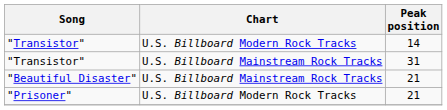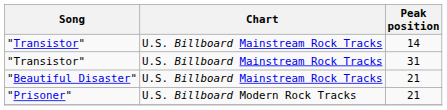"Transistor" / 14 | Chart: U.S. Billboard Modern Rock Tracks -> U.S. Billboard Mainstream Rock Tracks
